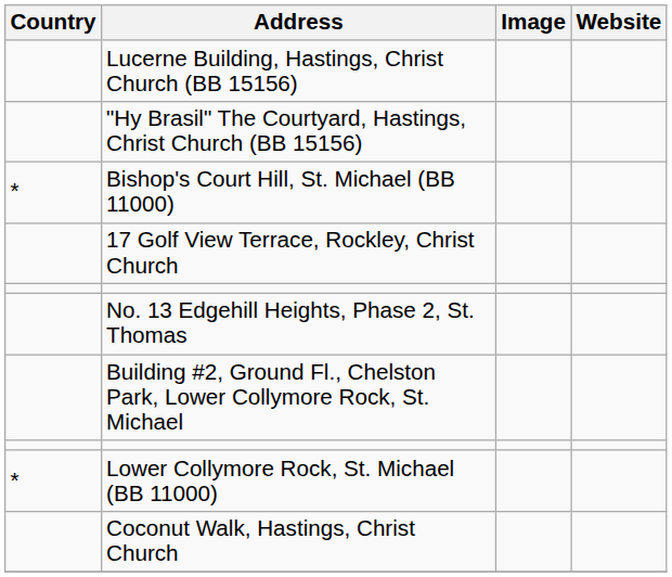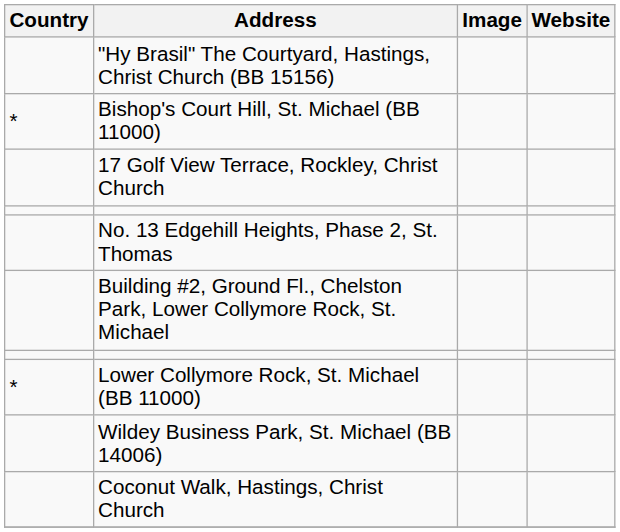- row: Lucerne Building, Hastings, Christ Church (BB 15156)
+ row: Wildey Business Park, St. Michael (BB 14006)
